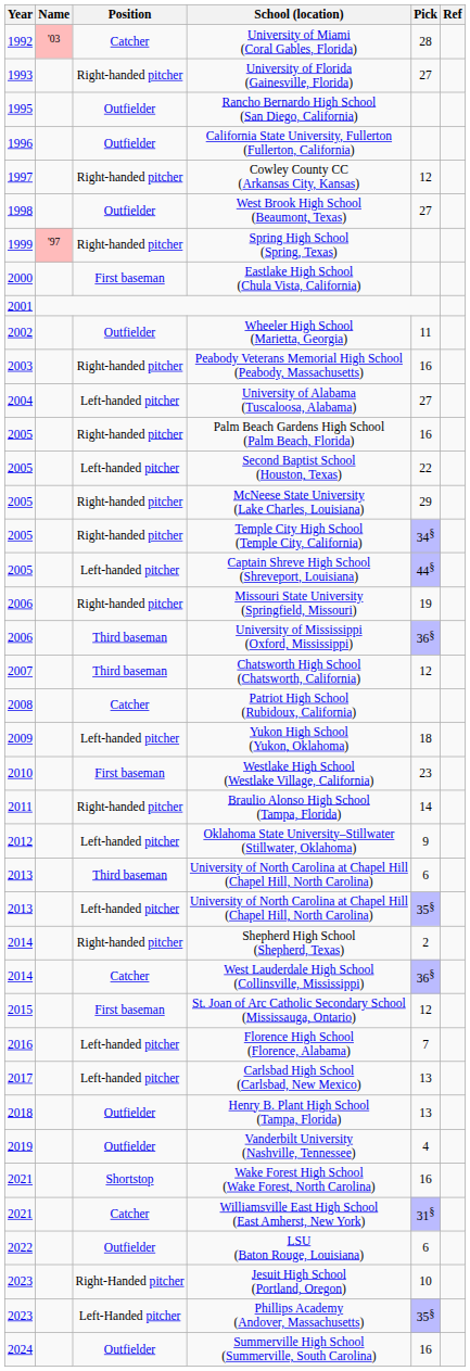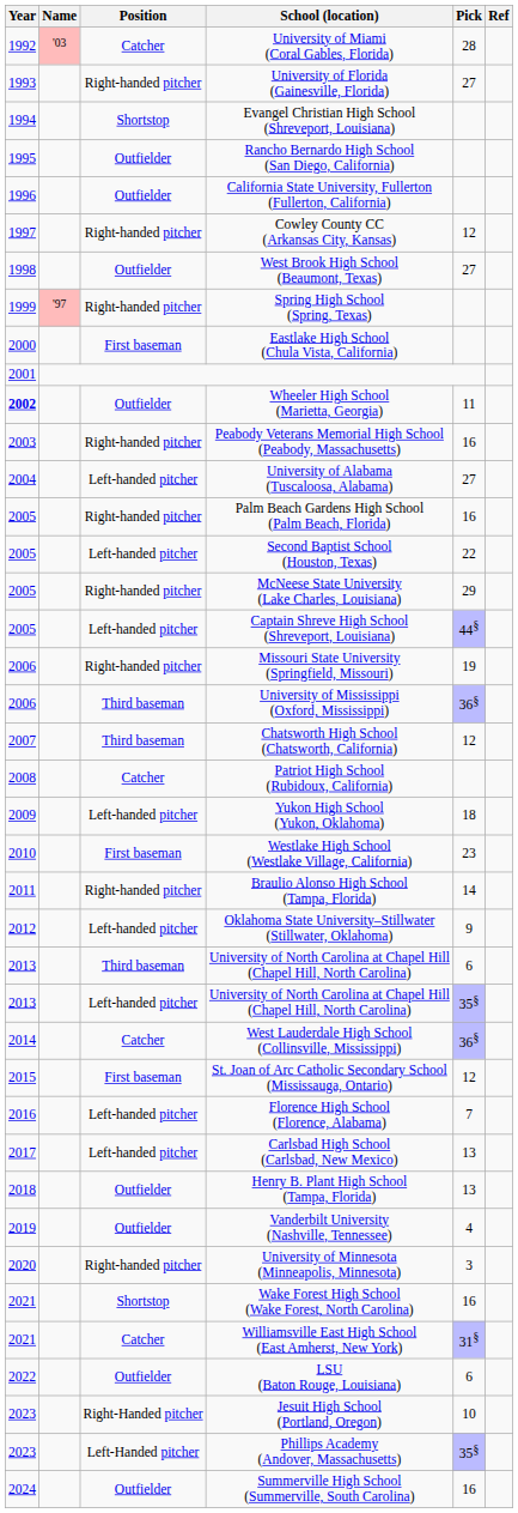+ row: 1994 | Shortstop | Evangel Christian High School (Shreveport, Louisiana)
Wheeler High School (Marietta, Georgia) | Year: normal -> bold
- row: 2005 | Right-handed pitcher | Temple City High School (Temple City, California) | 34§
- row: 2014 | Right-handed pitcher | Shepherd High School (Shepherd, Texas) | 2
+ row: 2020 | Right-handed pitcher | University of Minnesota (Minneapolis, Minnesota) | 3
